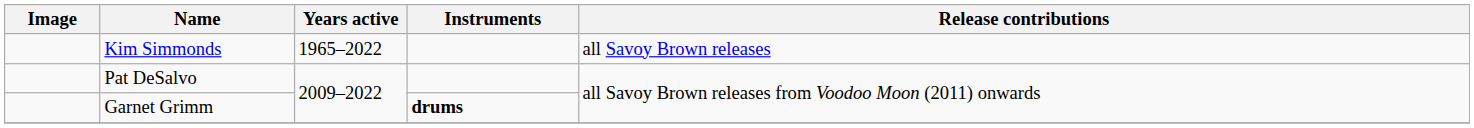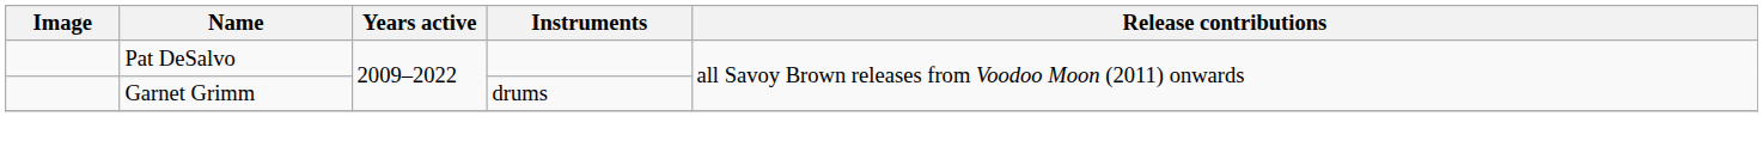- row: Kim Simmonds | 1965–2022 | all Savoy Brown releases
Garnet Grimm | Instruments: bold -> normal
